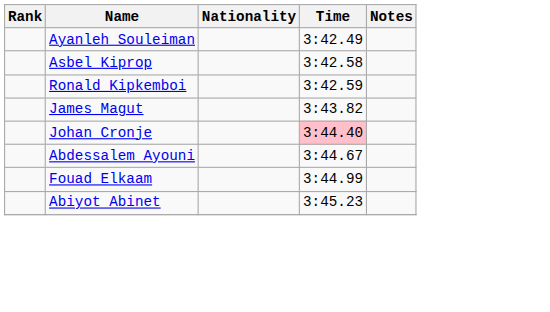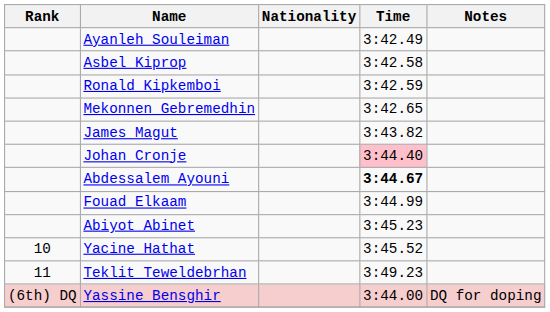+ row: Mekonnen Gebremedhin | 3:42.65
Abdessalem Ayouni | Time: normal -> bold
+ row: 10 | Yacine Hathat | 3:45.52
+ row: 11 | Teklit Teweldebrhan | 3:49.23
+ row: (6th) DQ | Yassine Bensghir | 3:44.00 | DQ for doping
